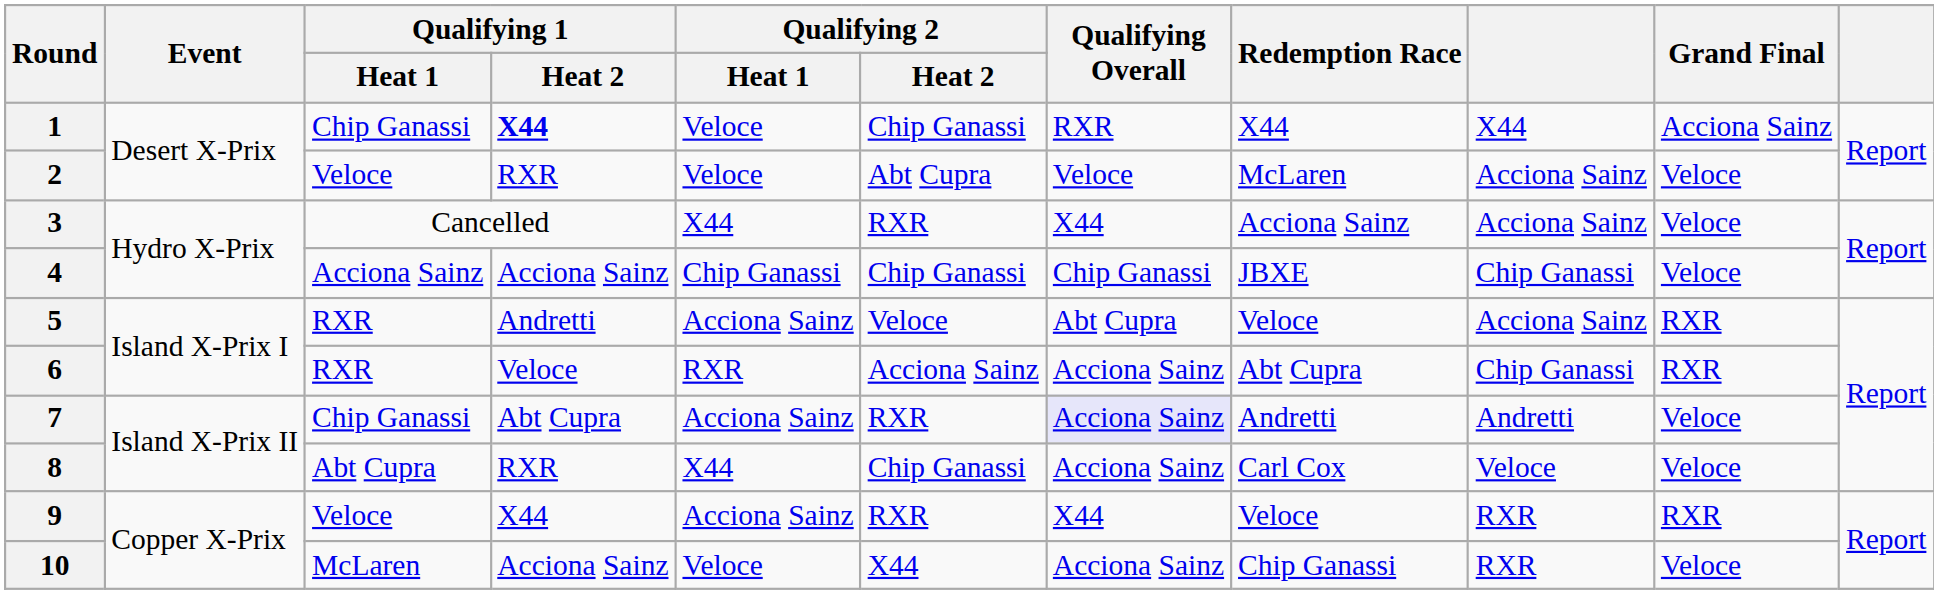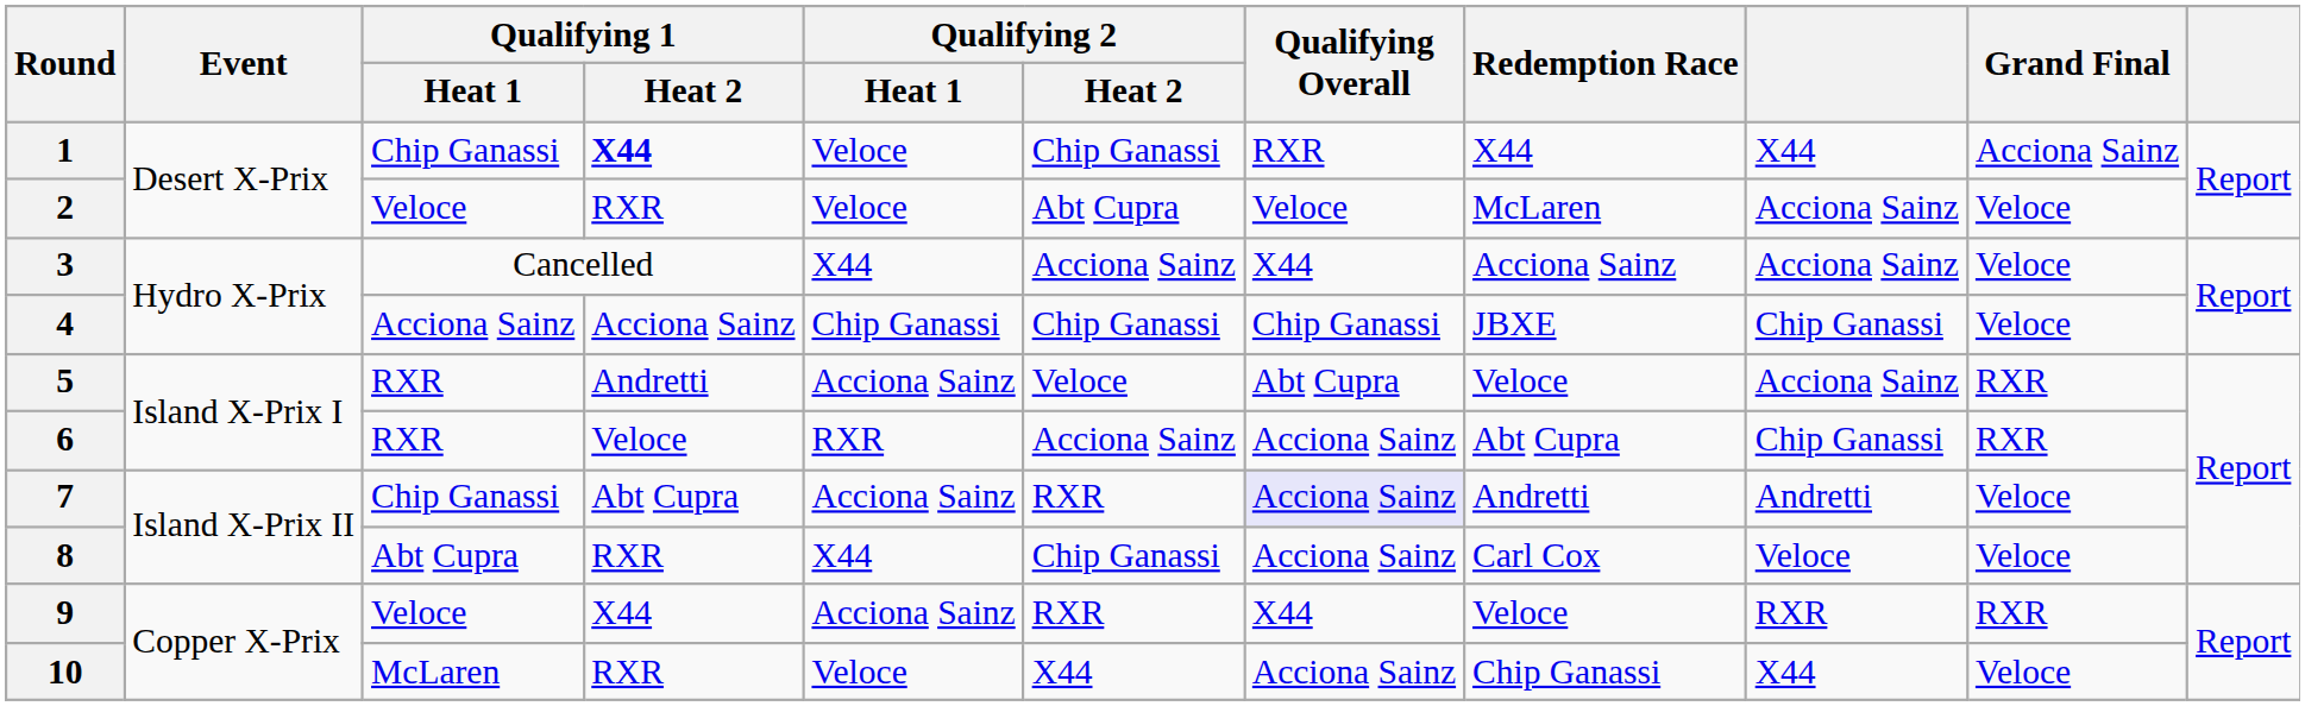3 | Qualifying 2 / Heat 2: RXR -> Acciona Sainz
10 | Qualifying 1 / Heat 2: Acciona Sainz -> RXR
10 | column 9: RXR -> X44
